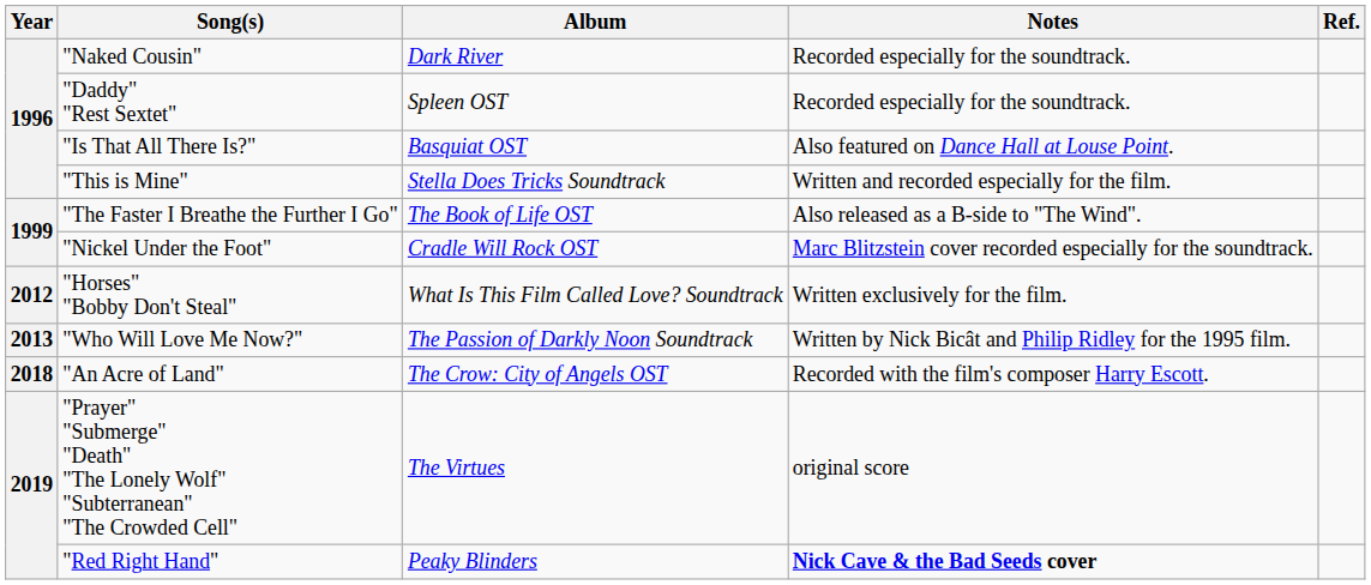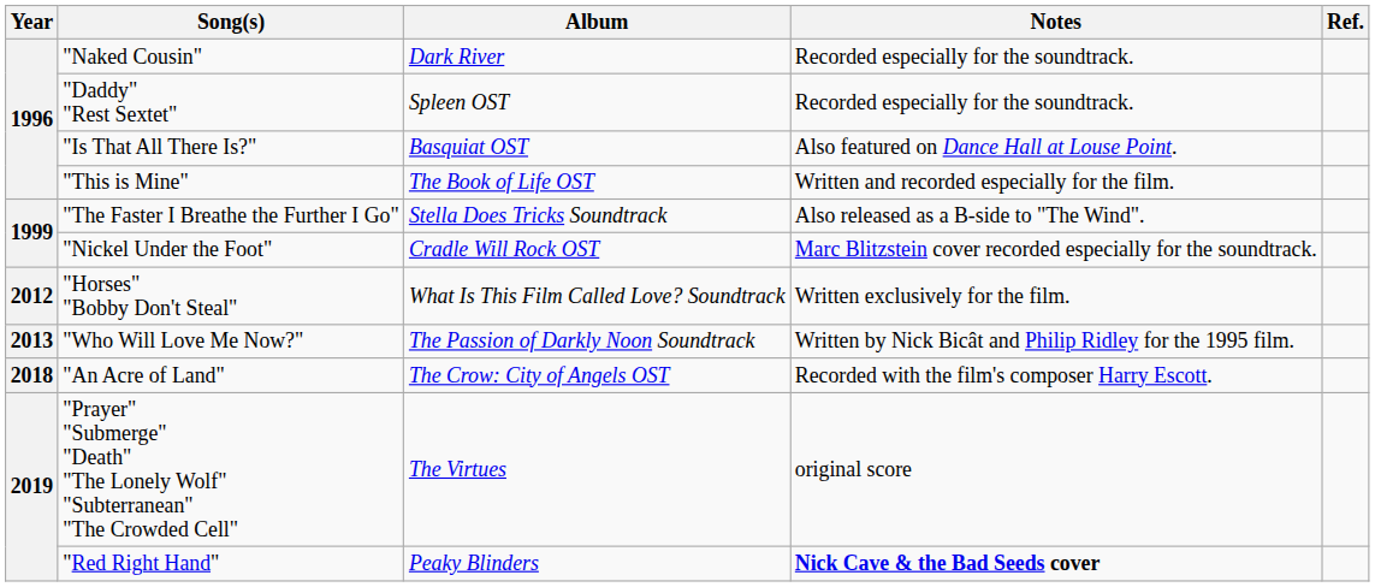"This is Mine" | Album: Stella Does Tricks Soundtrack -> The Book of Life OST
"The Faster I Breathe the Further I Go" | Album: The Book of Life OST -> Stella Does Tricks Soundtrack
